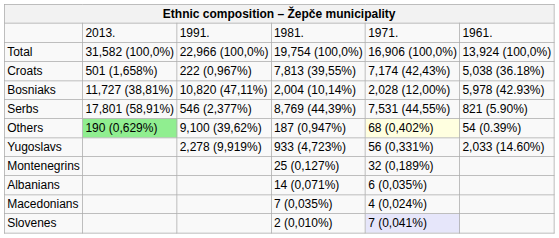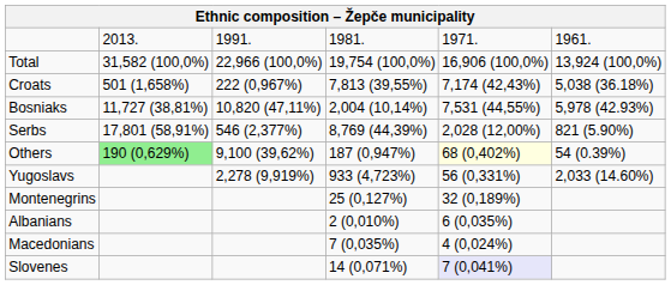Bosniaks | column 5: 2,028 (12,00%) -> 7,531 (44,55%)
Serbs | column 5: 7,531 (44,55%) -> 2,028 (12,00%)
Albanians | column 4: 14 (0,071%) -> 2 (0,010%)
Slovenes | column 4: 2 (0,010%) -> 14 (0,071%)
